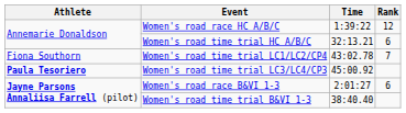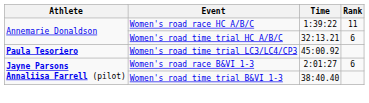Women's road race HC A/B/C | Rank: 12 -> 11
- row: Fiona Southorn | Women's road time trial LC1/LC2/CP4 | 43:02.78 | 7
